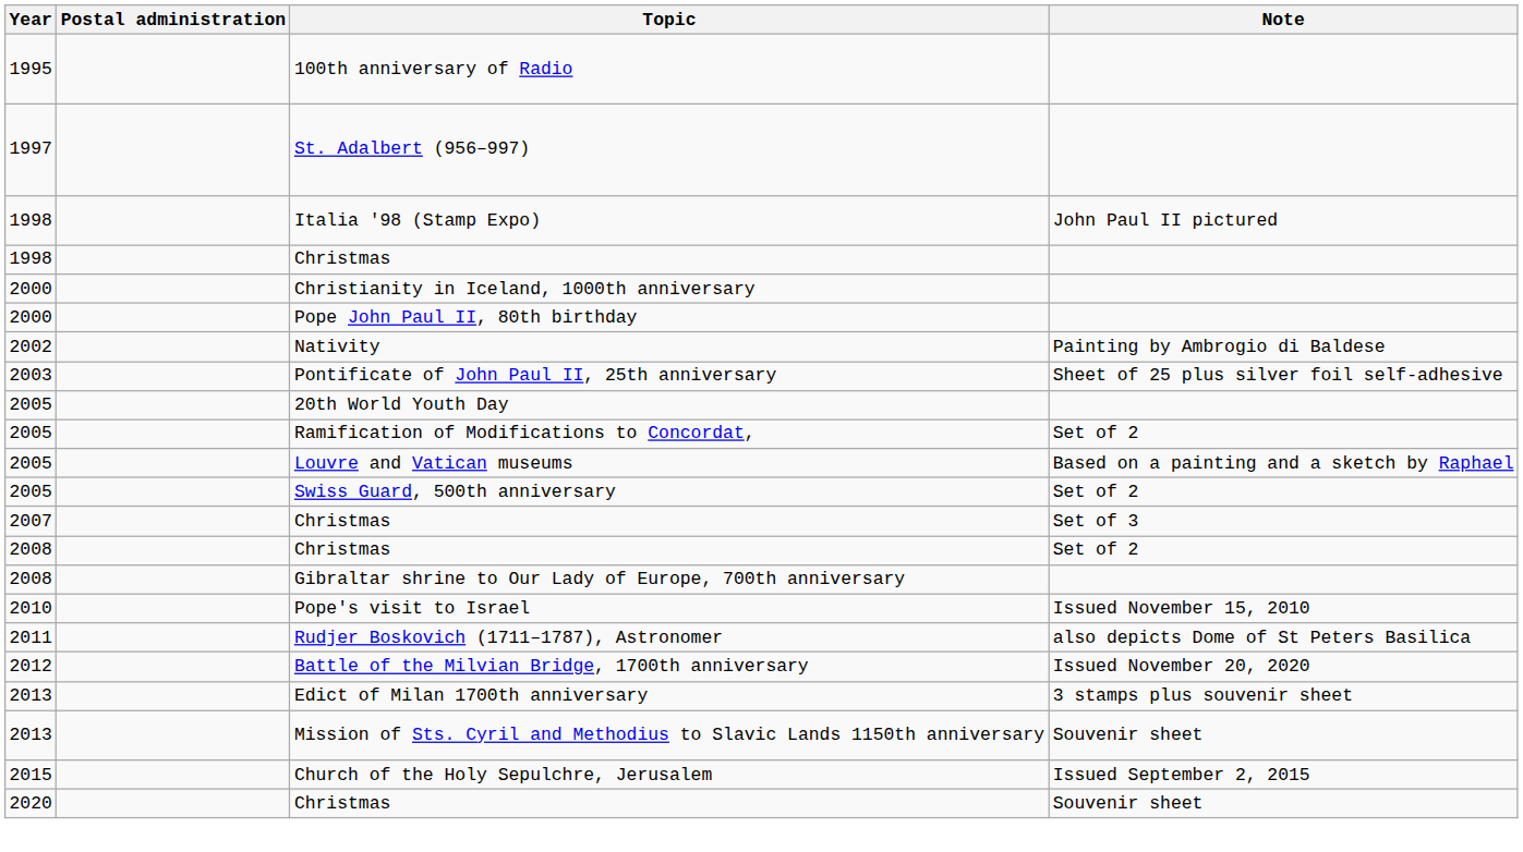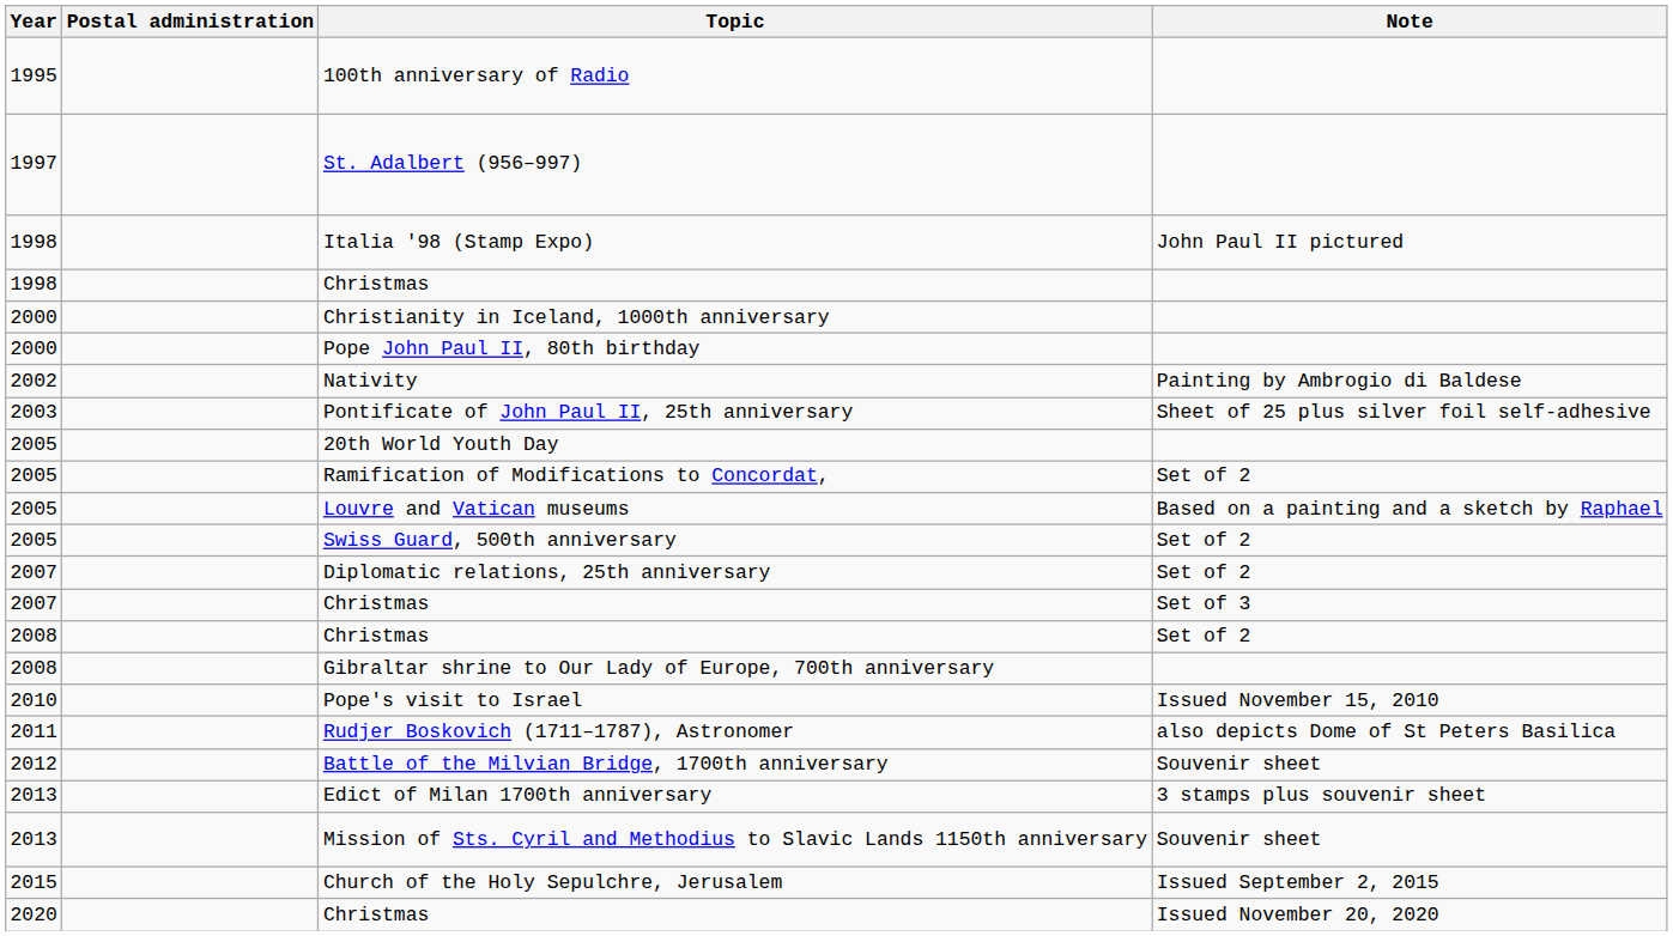+ row: 2007 | Diplomatic relations, 25th anniversary | Set of 2
Battle of the Milvian Bridge, 1700th anniversary | Note: Issued November 20, 2020 -> Souvenir sheet
2020 / Christmas | Note: Souvenir sheet -> Issued November 20, 2020
